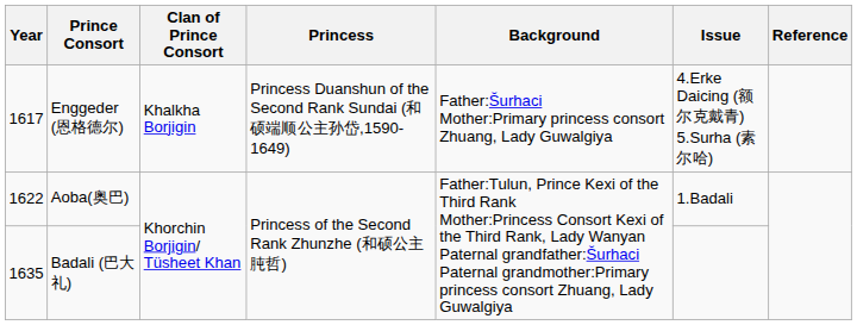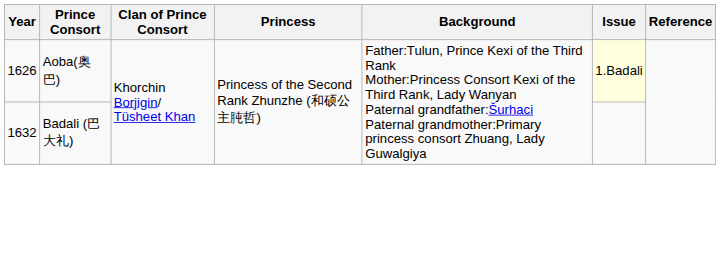- row: 1617 | Enggeder (恩格德尔) | Khalkha Borjigin | Princess Duanshun of the Second Rank Sundai (和硕端顺公主孙岱,1590-1649) | Father:Šurhaci Mother:Primary princess consort Zhuang, Lady Guwalgiya | 4.Erke Daicing (额尔克戴青) 5.Surha (素尔哈)
Aoba(奥巴) | Year: 1622 -> 1626
Aoba(奥巴) | Issue: no background -> lightyellow background
Badali (巴大礼) | Year: 1635 -> 1632
